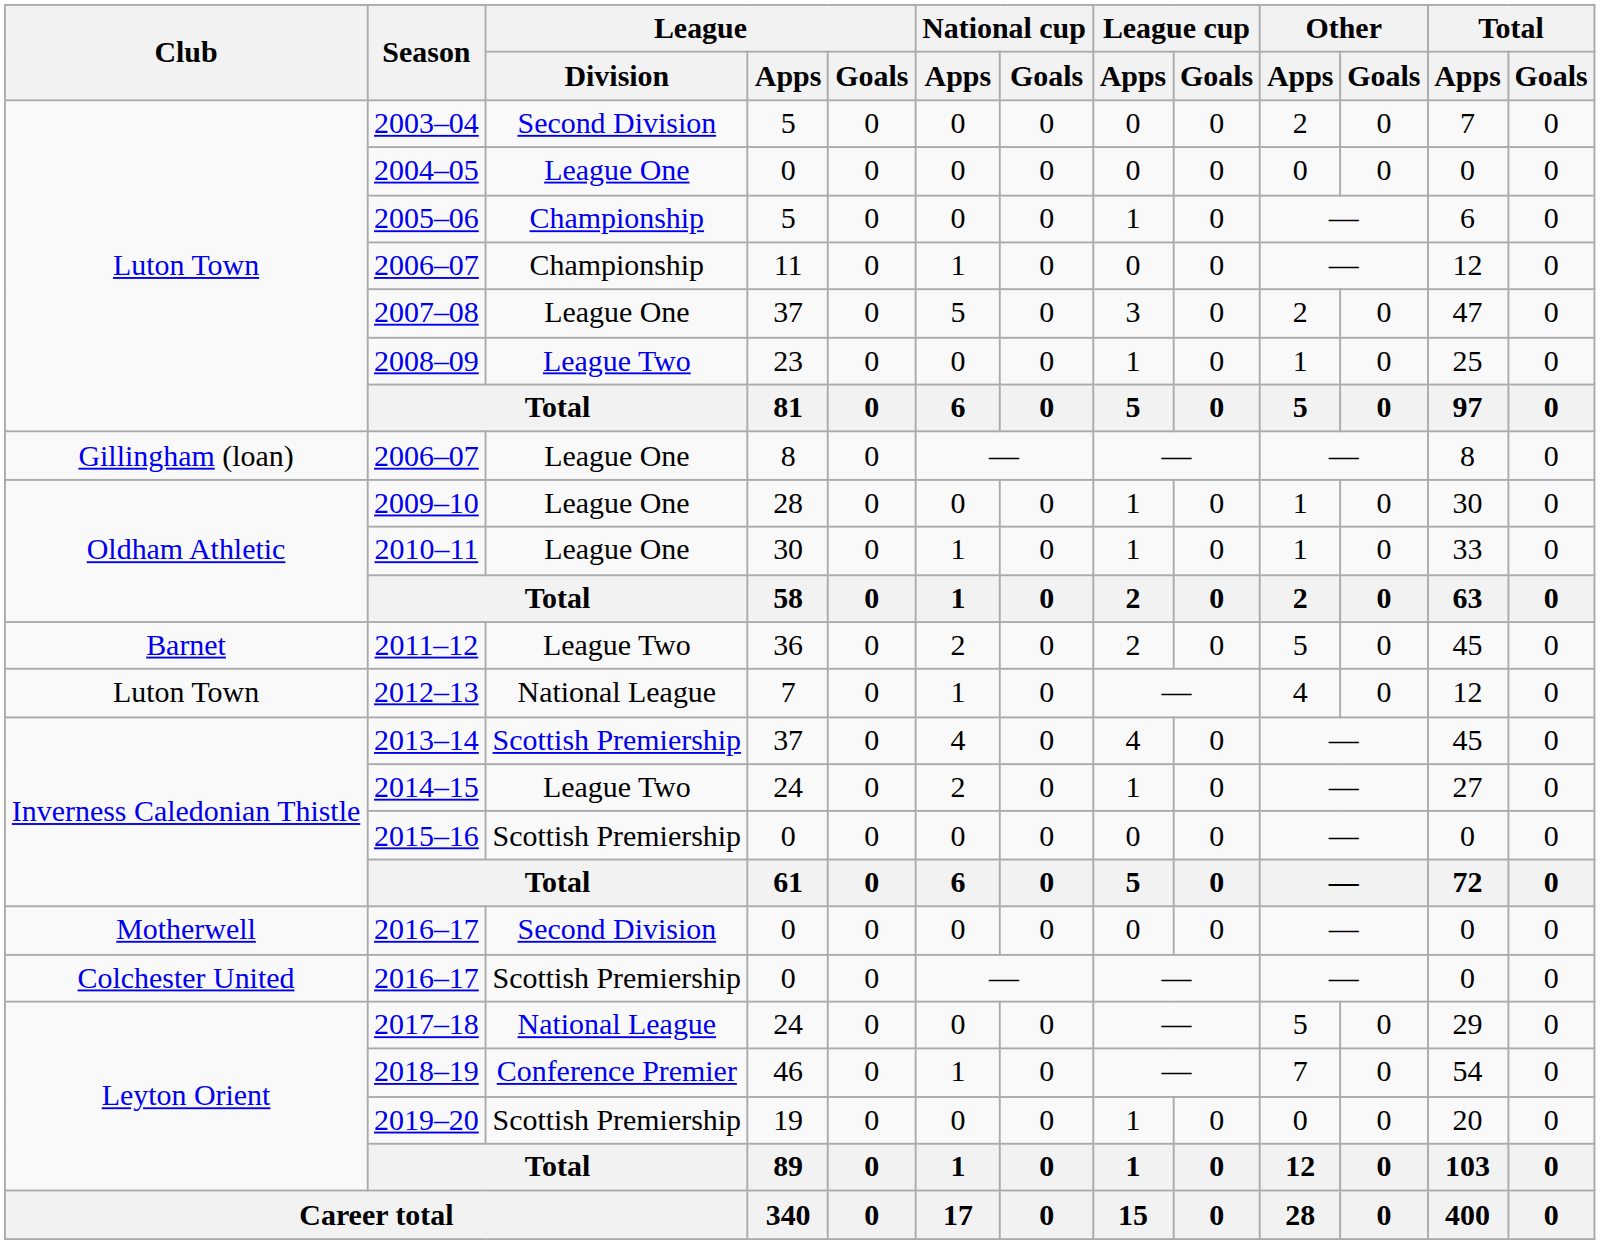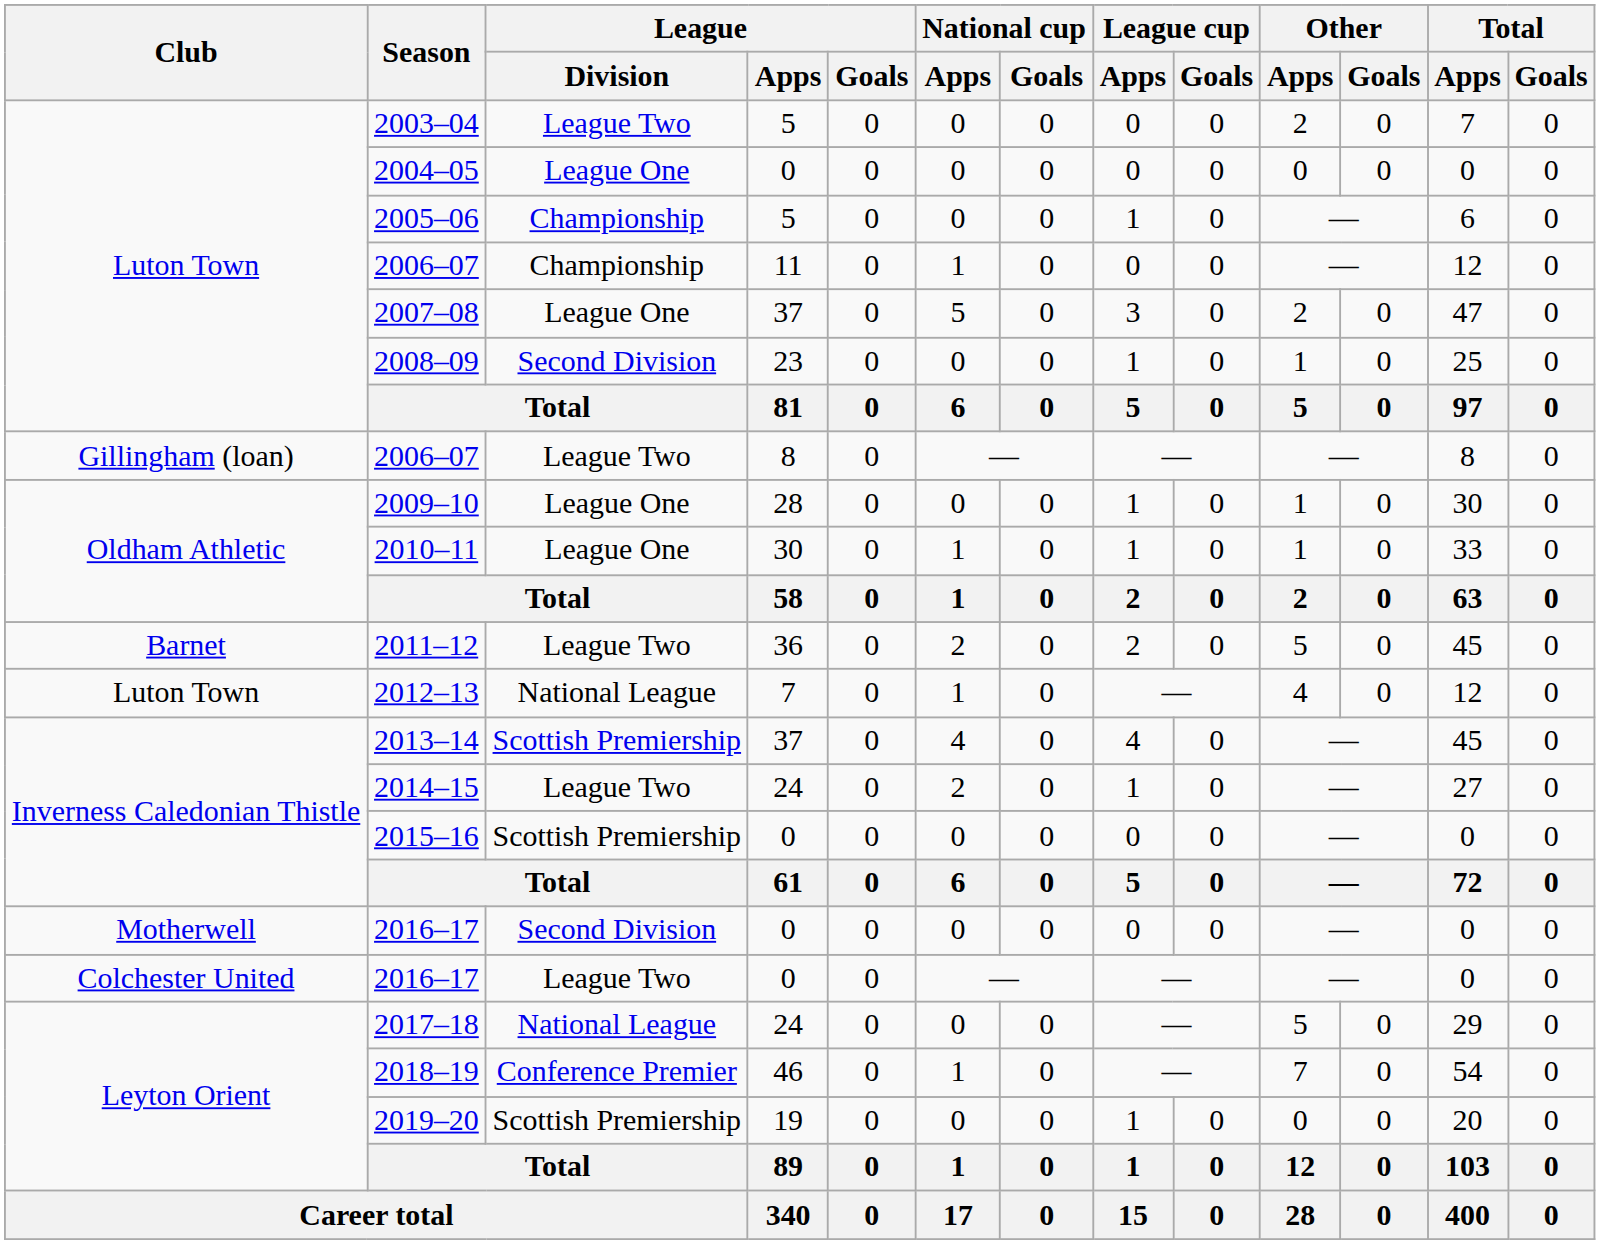2003–04 | League / Division: Second Division -> League Two
2008–09 | League / Division: League Two -> Second Division
Gillingham (loan) / 2006–07 | League / Division: League One -> League Two
Colchester United / 2016–17 | League / Division: Scottish Premiership -> League Two
